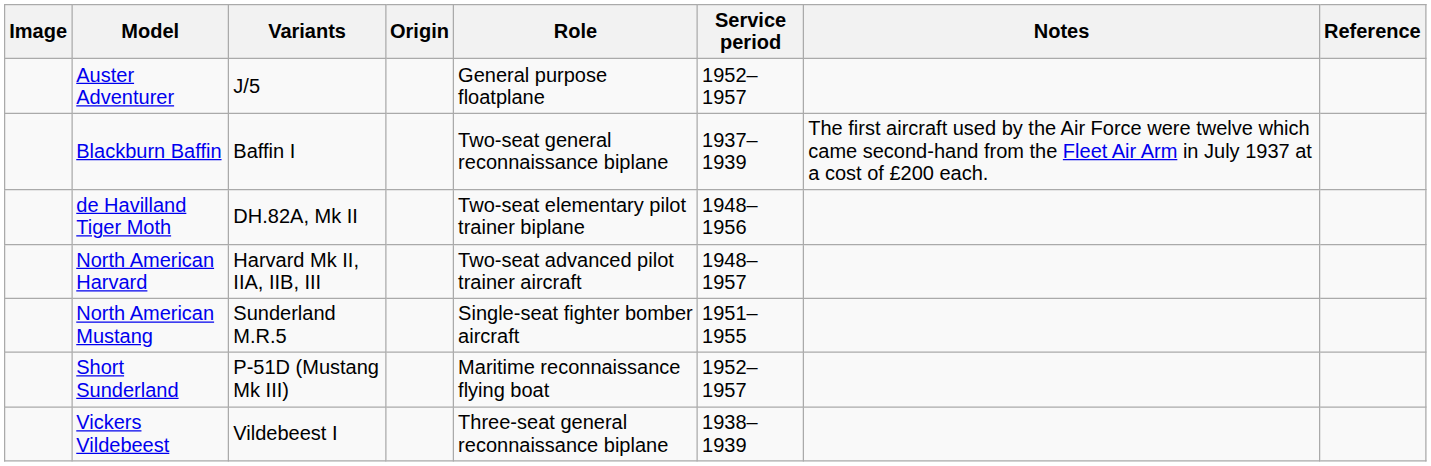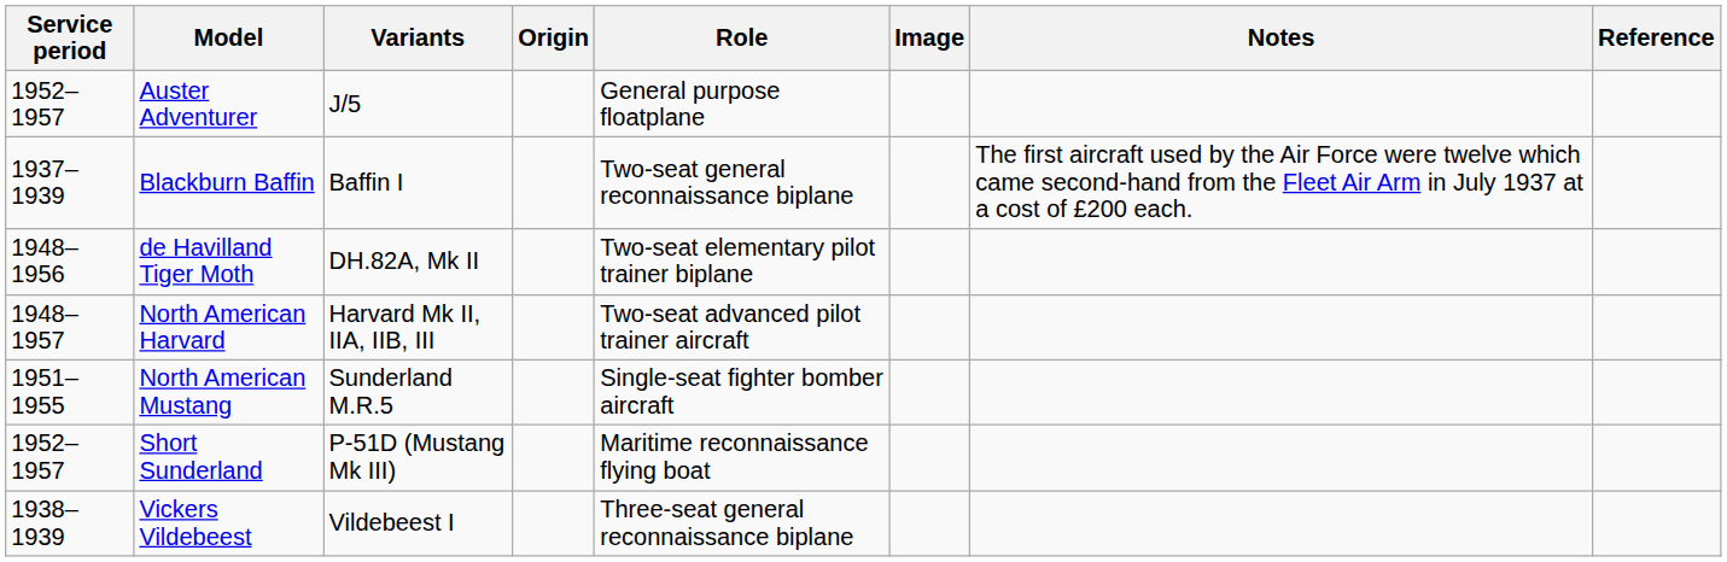columns swapped: Image <-> Service period
